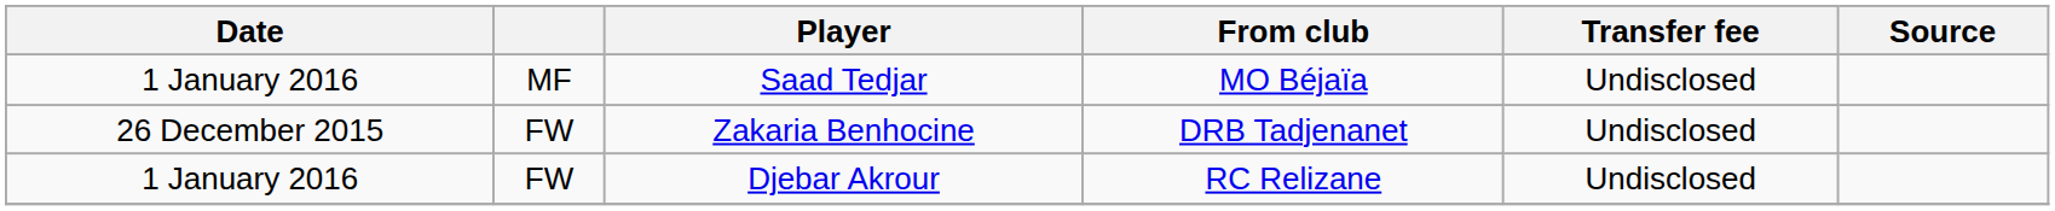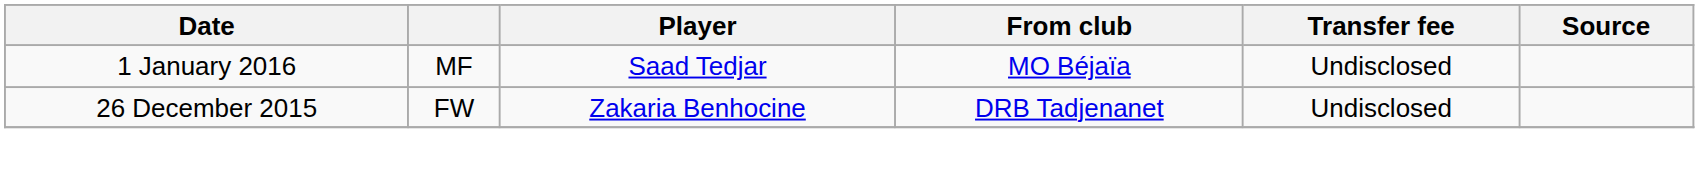- row: 1 January 2016 | FW | Djebar Akrour | RC Relizane | Undisclosed
